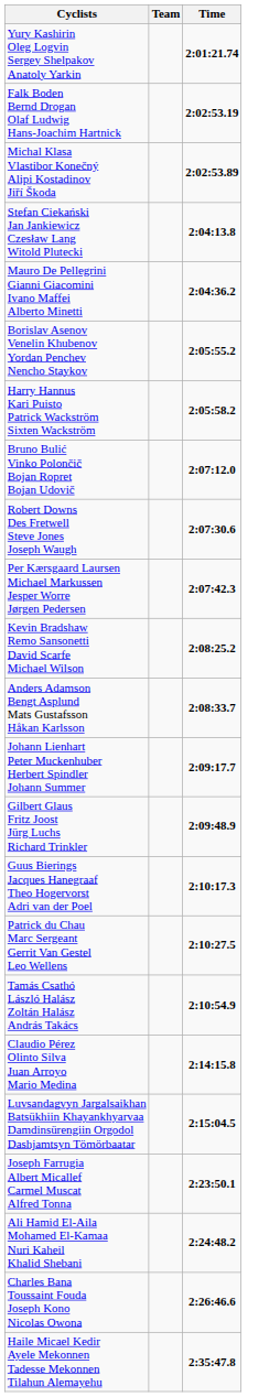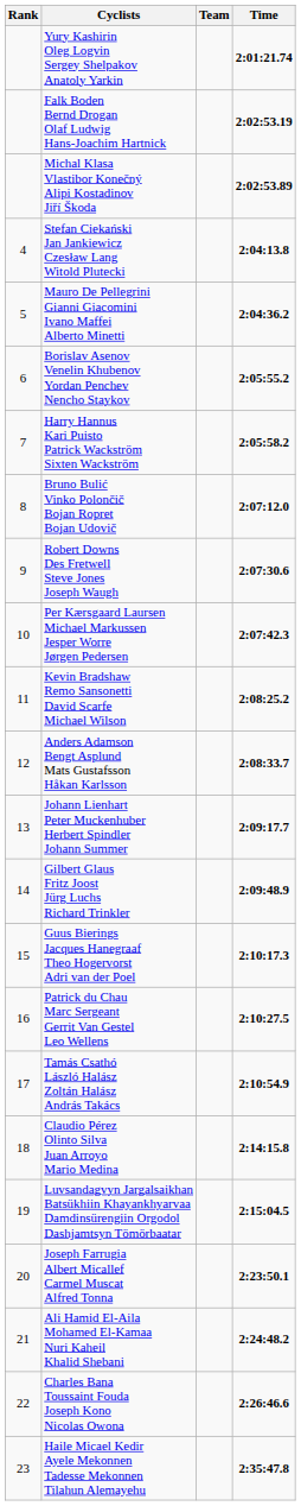+ column: Rank | 4 | 5 | 6 | 7 | 8 | 9 | 10 | 11 | 12 | 13 | 14 | 15 | 16 | 17 | 18 | 19 | 20 | 21 | 22 | 23
